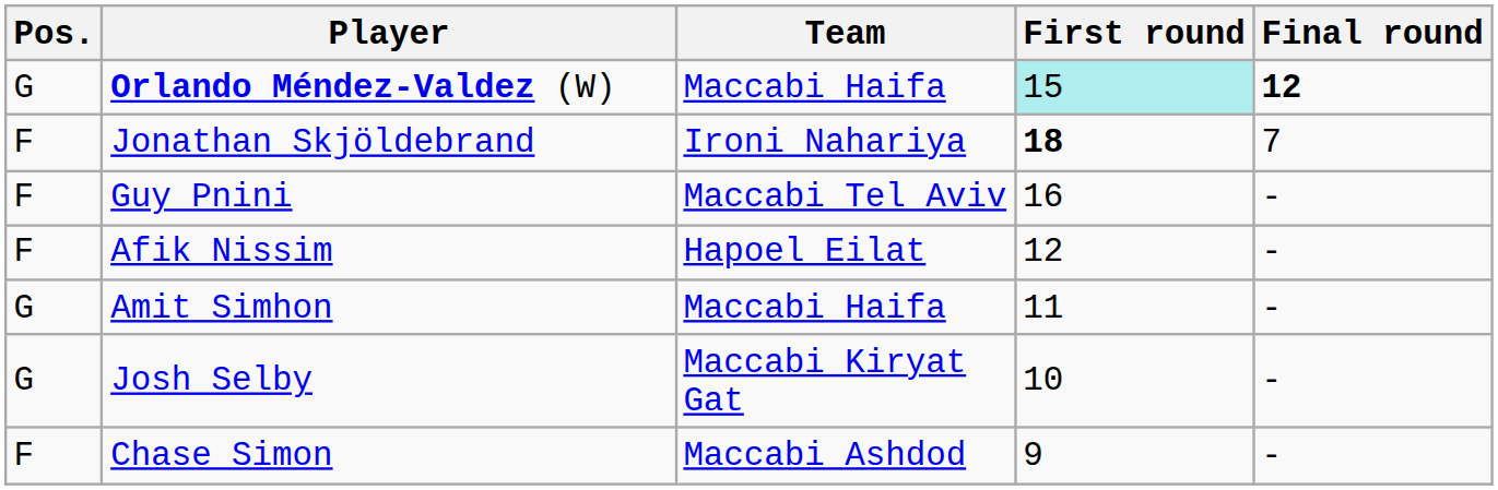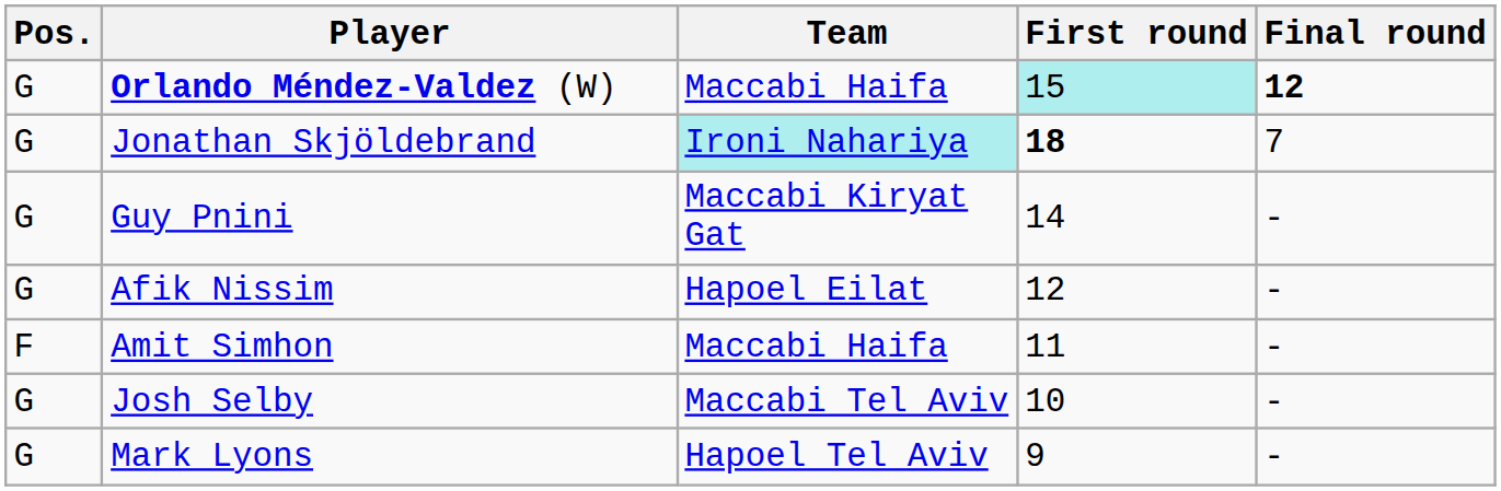Jonathan Skjöldebrand | Pos.: F -> G
Jonathan Skjöldebrand | Team: no background -> paleturquoise background
Guy Pnini | Pos.: F -> G
Guy Pnini | Team: Maccabi Tel Aviv -> Maccabi Kiryat Gat
Guy Pnini | First round: 16 -> 14
Afik Nissim | Pos.: F -> G
Amit Simhon | Pos.: G -> F
Josh Selby | Team: Maccabi Kiryat Gat -> Maccabi Tel Aviv
- row: F | Chase Simon | Maccabi Ashdod | 9 | -
+ row: G | Mark Lyons | Hapoel Tel Aviv | 9 | -
